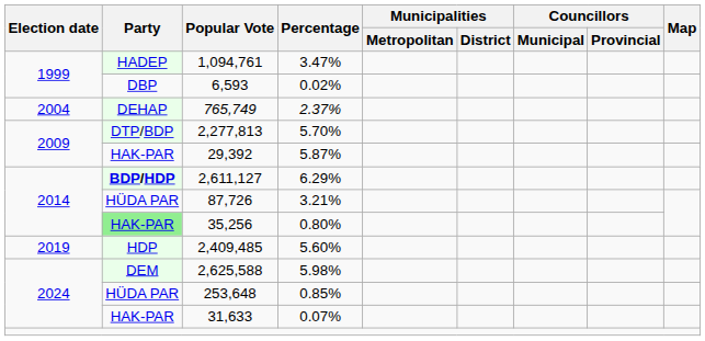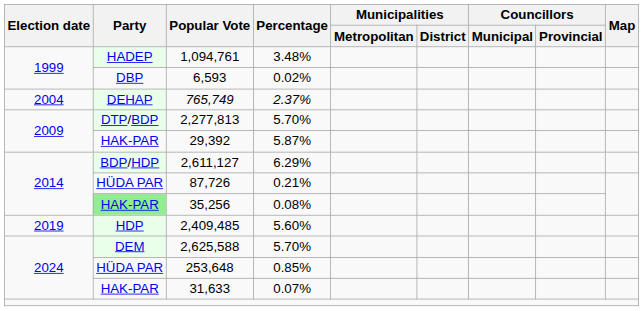1,094,761 | Percentage: 3.47% -> 3.48%
2,611,127 | Party: bold -> normal
87,726 | Percentage: 3.21% -> 0.21%
35,256 | Percentage: 0.80% -> 0.08%
2,625,588 | Percentage: 5.98% -> 5.70%
